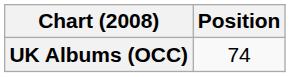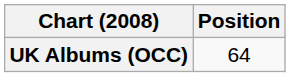UK Albums (OCC) | Position: 74 -> 64
